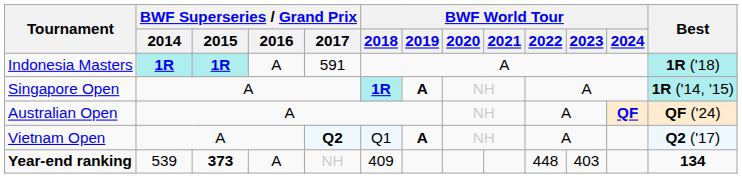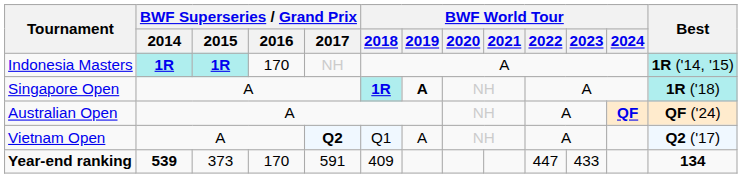Indonesia Masters | BWF Superseries / Grand Prix / 2016: A -> 170
Indonesia Masters | BWF Superseries / Grand Prix / 2017: 591 -> NH
Indonesia Masters | Best: 1R ('18) -> 1R ('14, '15)
Singapore Open | Best: 1R ('14, '15) -> 1R ('18)
Vietnam Open | BWF World Tour / 2019: bold -> normal
Year-end ranking | BWF Superseries / Grand Prix / 2014: normal -> bold
Year-end ranking | BWF Superseries / Grand Prix / 2015: bold -> normal
Year-end ranking | BWF Superseries / Grand Prix / 2016: A -> 170
Year-end ranking | BWF Superseries / Grand Prix / 2017: NH -> 591
Year-end ranking | BWF World Tour / 2022: 448 -> 447
Year-end ranking | BWF World Tour / 2023: 403 -> 433
